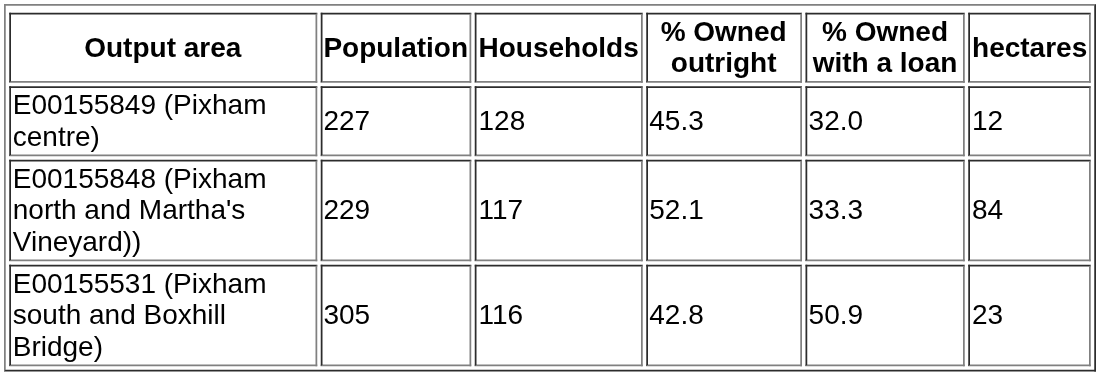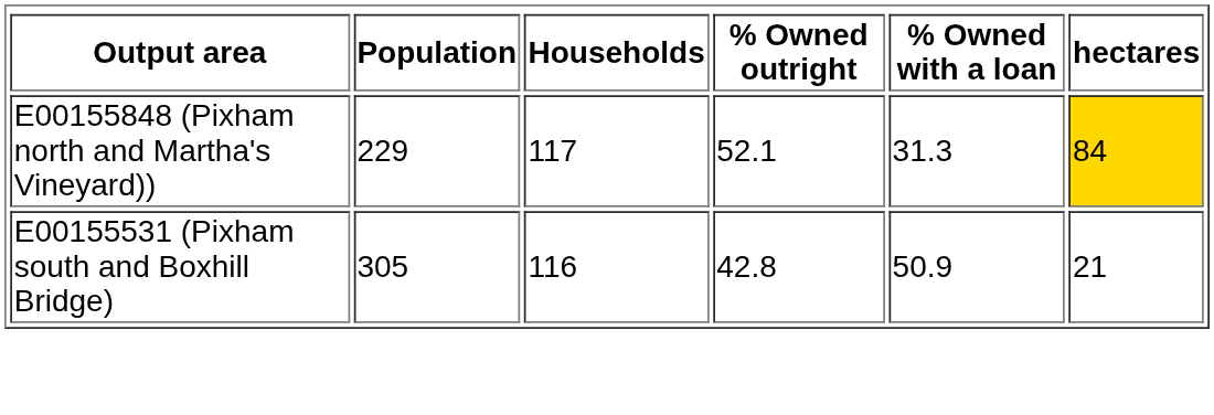- row: E00155849 (Pixham centre) | 227 | 128 | 45.3 | 32.0 | 12
E00155848 (Pixham north and Martha's Vineyard)) | % Owned with a loan: 33.3 -> 31.3
E00155848 (Pixham north and Martha's Vineyard)) | hectares: no background -> gold background
E00155531 (Pixham south and Boxhill Bridge) | hectares: 23 -> 21
